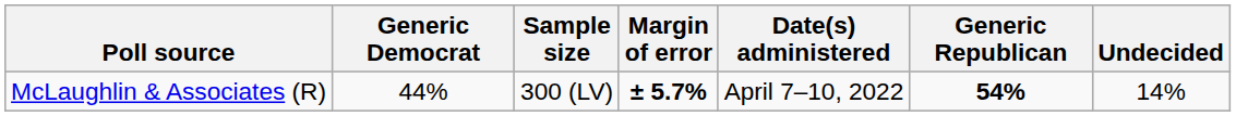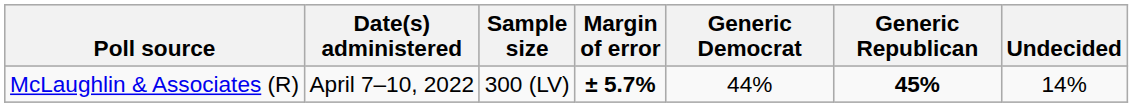columns swapped: Date(s) administered <-> Generic Democrat
McLaughlin & Associates (R) | Generic Republican: 54% -> 45%
